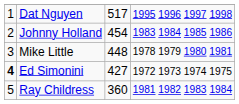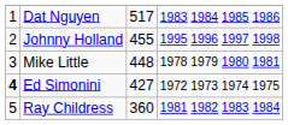Dat Nguyen | column 4: 1995 1996 1997 1998 -> 1983 1984 1985 1986
Johnny Holland | column 3: 454 -> 455
Johnny Holland | column 4: 1983 1984 1985 1986 -> 1995 1996 1997 1998
